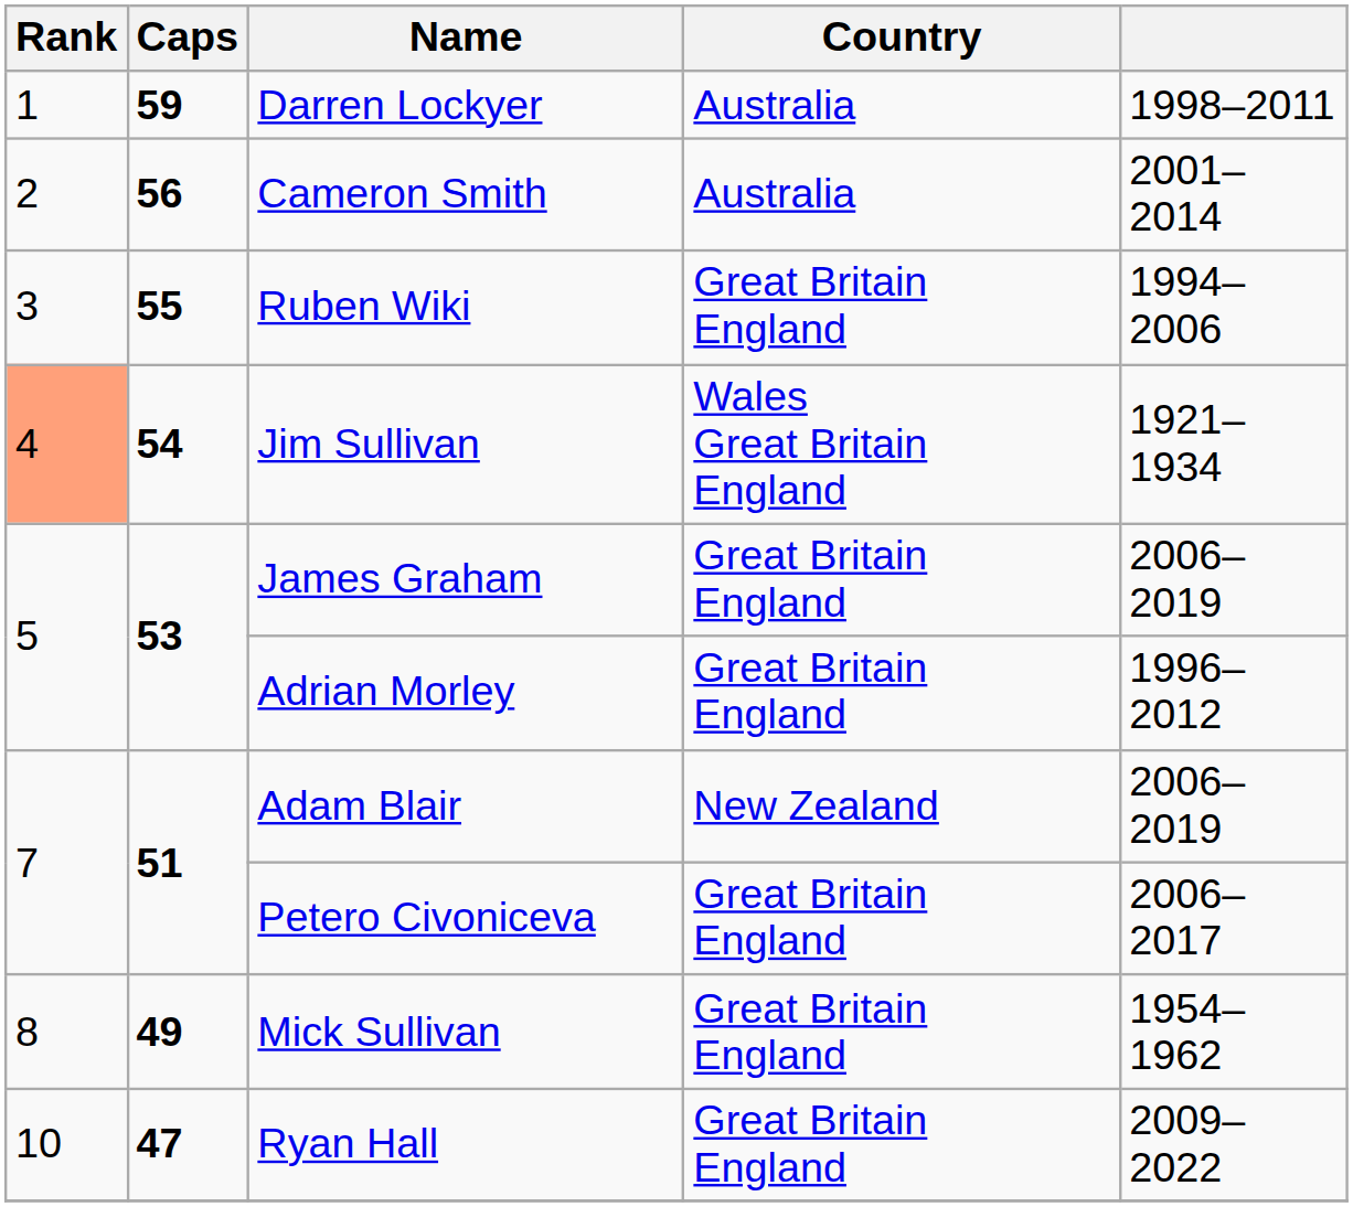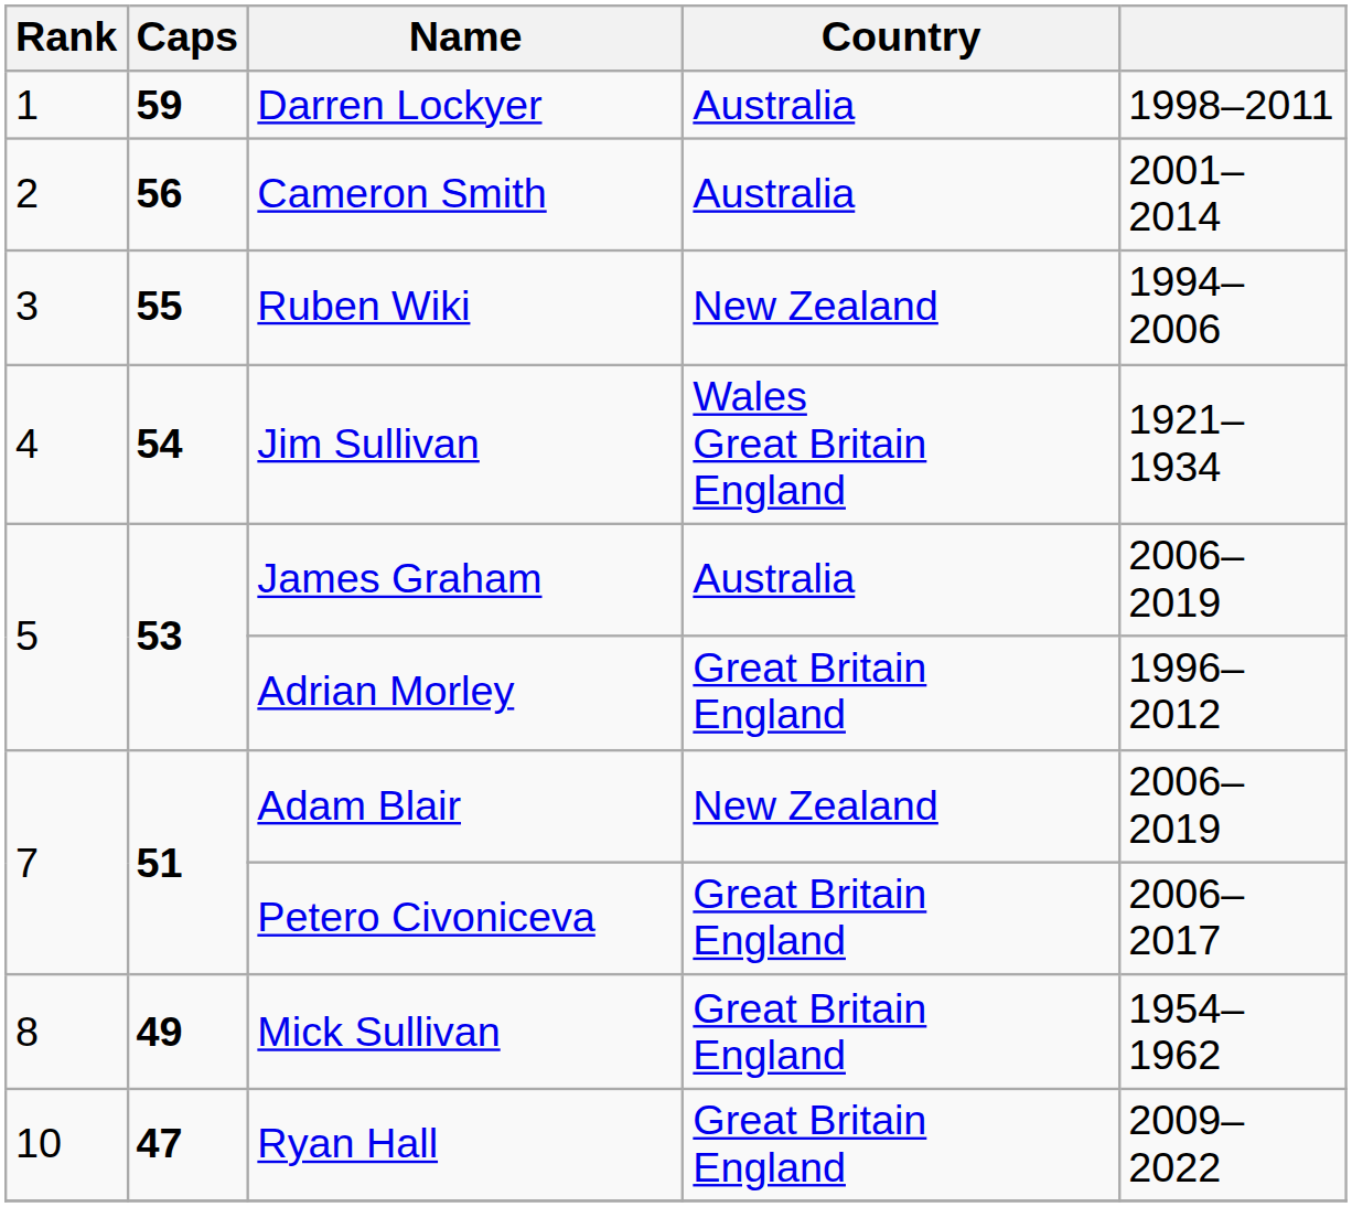Ruben Wiki | Country: Great Britain England -> New Zealand
Jim Sullivan | Rank: lightsalmon background -> no background
James Graham | Country: Great Britain England -> Australia
